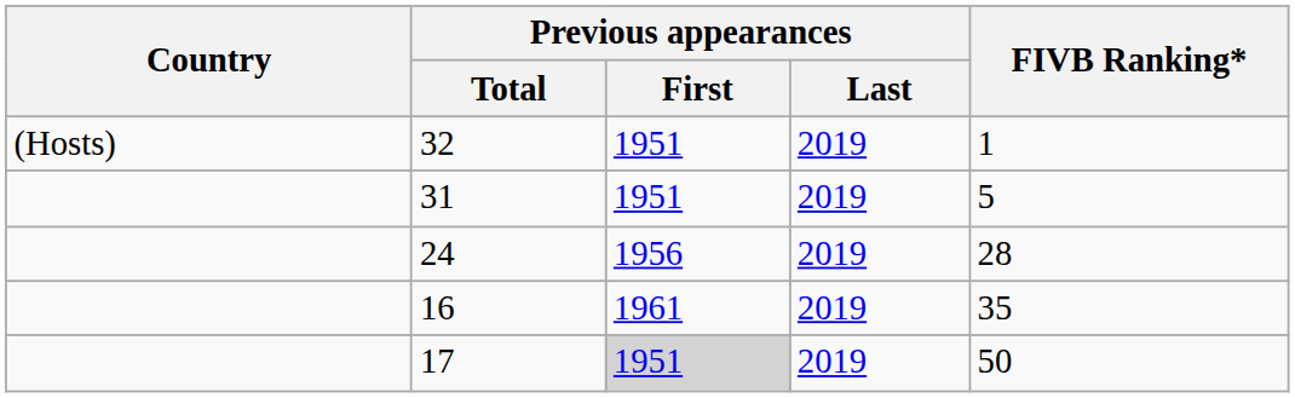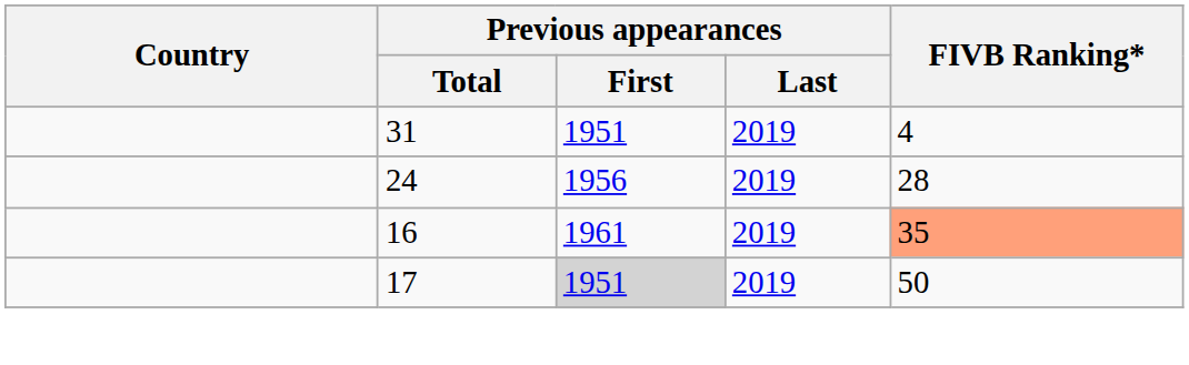- row: (Hosts) | 32 | 1951 | 2019 | 1
31 | FIVB Ranking*: 5 -> 4
16 | FIVB Ranking*: no background -> lightsalmon background
